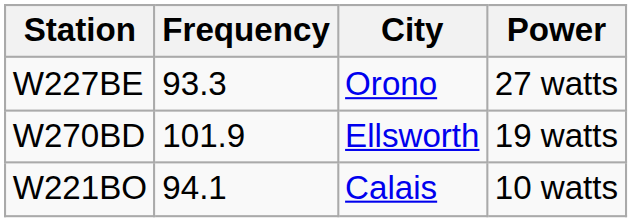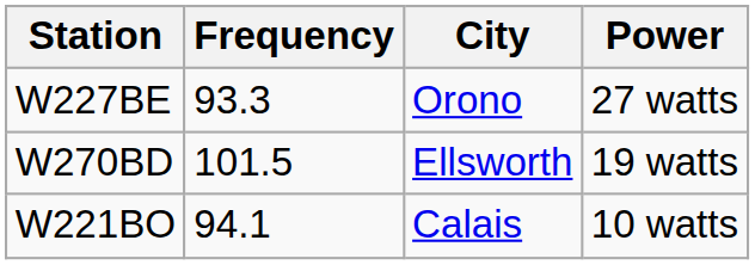W270BD | Frequency: 101.9 -> 101.5
